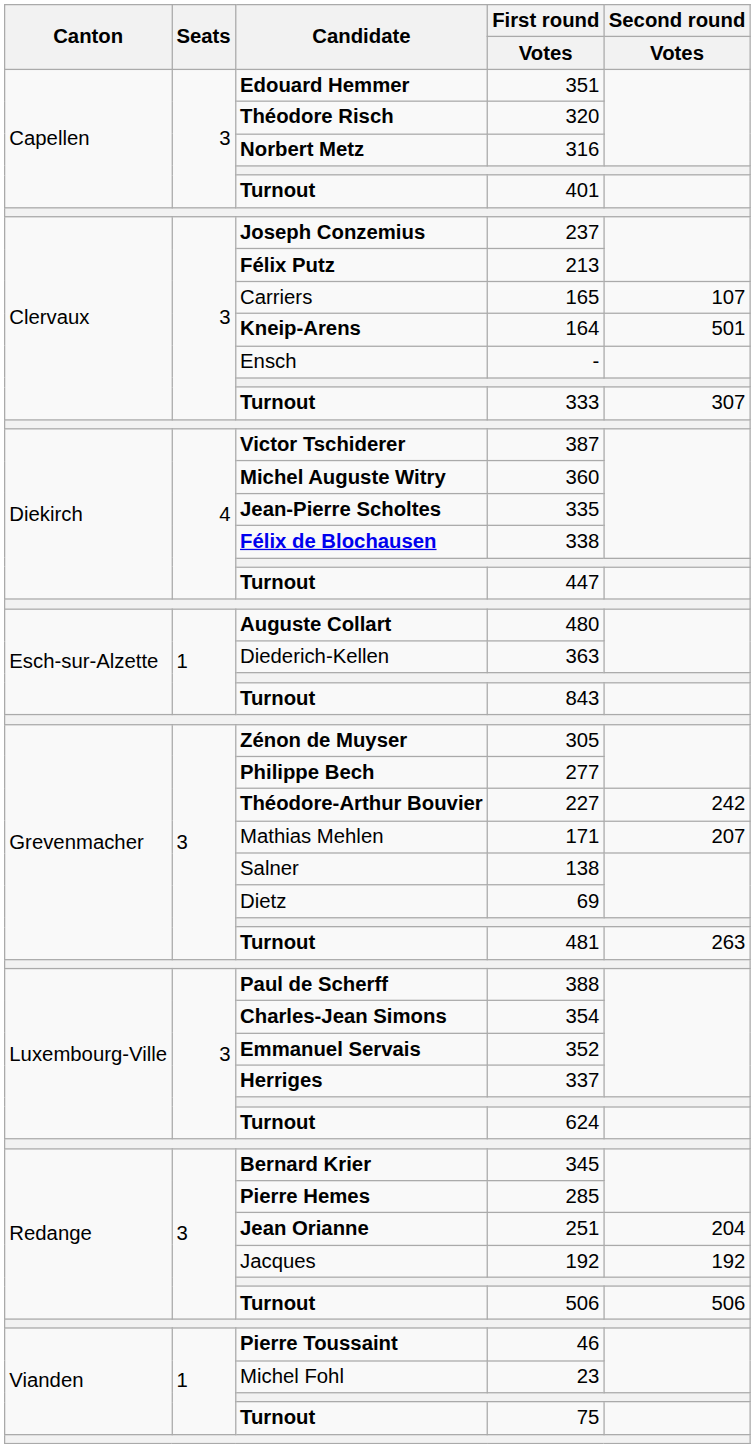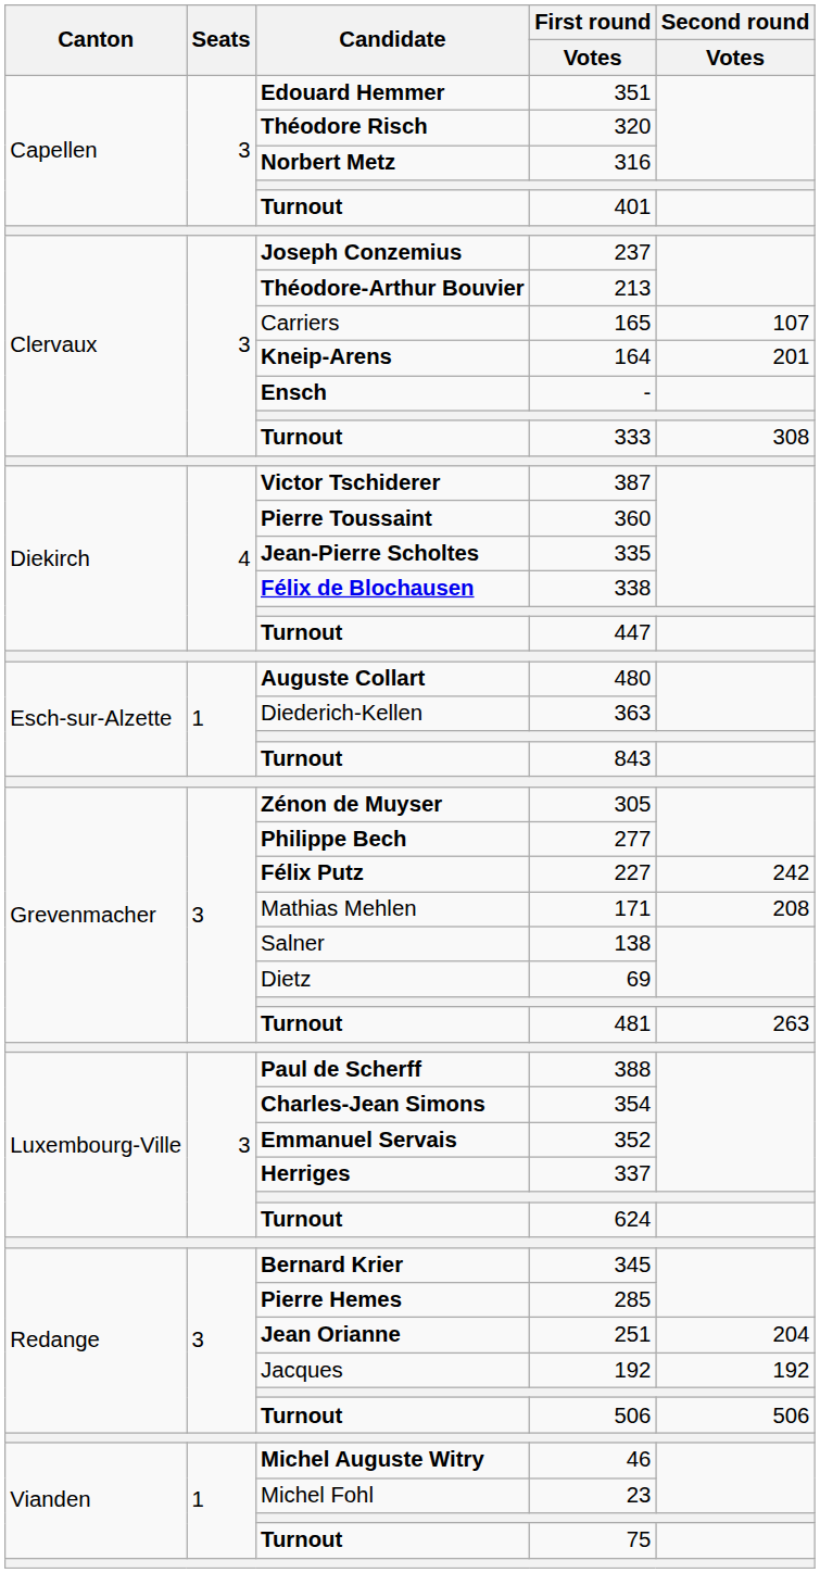213 | Candidate: Félix Putz -> Théodore-Arthur Bouvier
164 | Second round / Votes: 501 -> 201
- | Candidate: normal -> bold
333 | Second round / Votes: 307 -> 308
360 | Candidate: Michel Auguste Witry -> Pierre Toussaint
227 | Candidate: Théodore-Arthur Bouvier -> Félix Putz
171 | Second round / Votes: 207 -> 208
46 | Candidate: Pierre Toussaint -> Michel Auguste Witry
